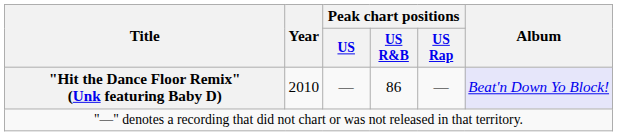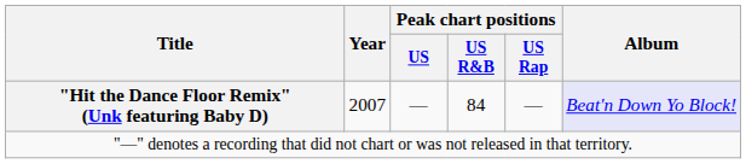"Hit the Dance Floor Remix" (Unk featuring Baby D) | Year: 2010 -> 2007
"Hit the Dance Floor Remix" (Unk featuring Baby D) | Peak chart positions / US R&B: 86 -> 84
